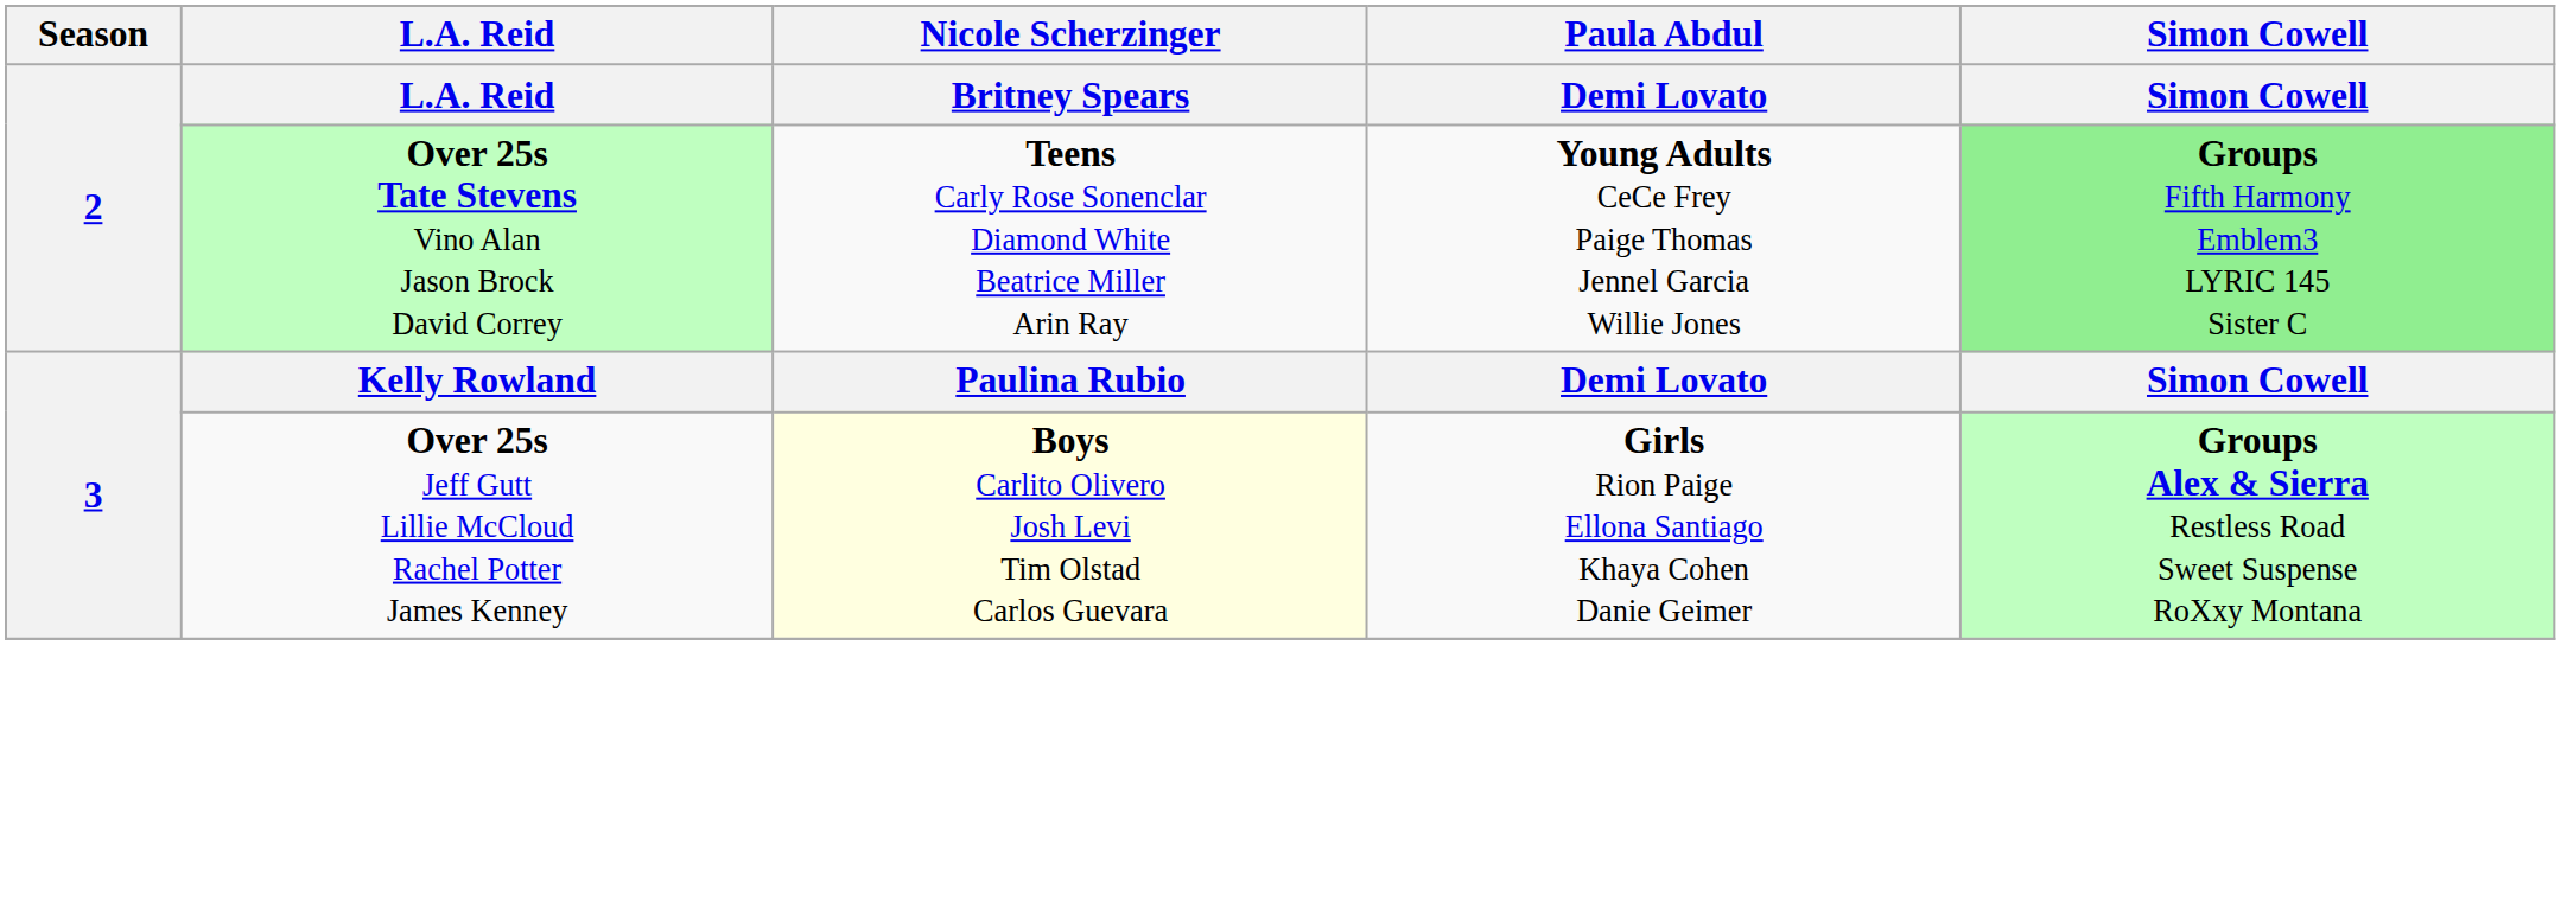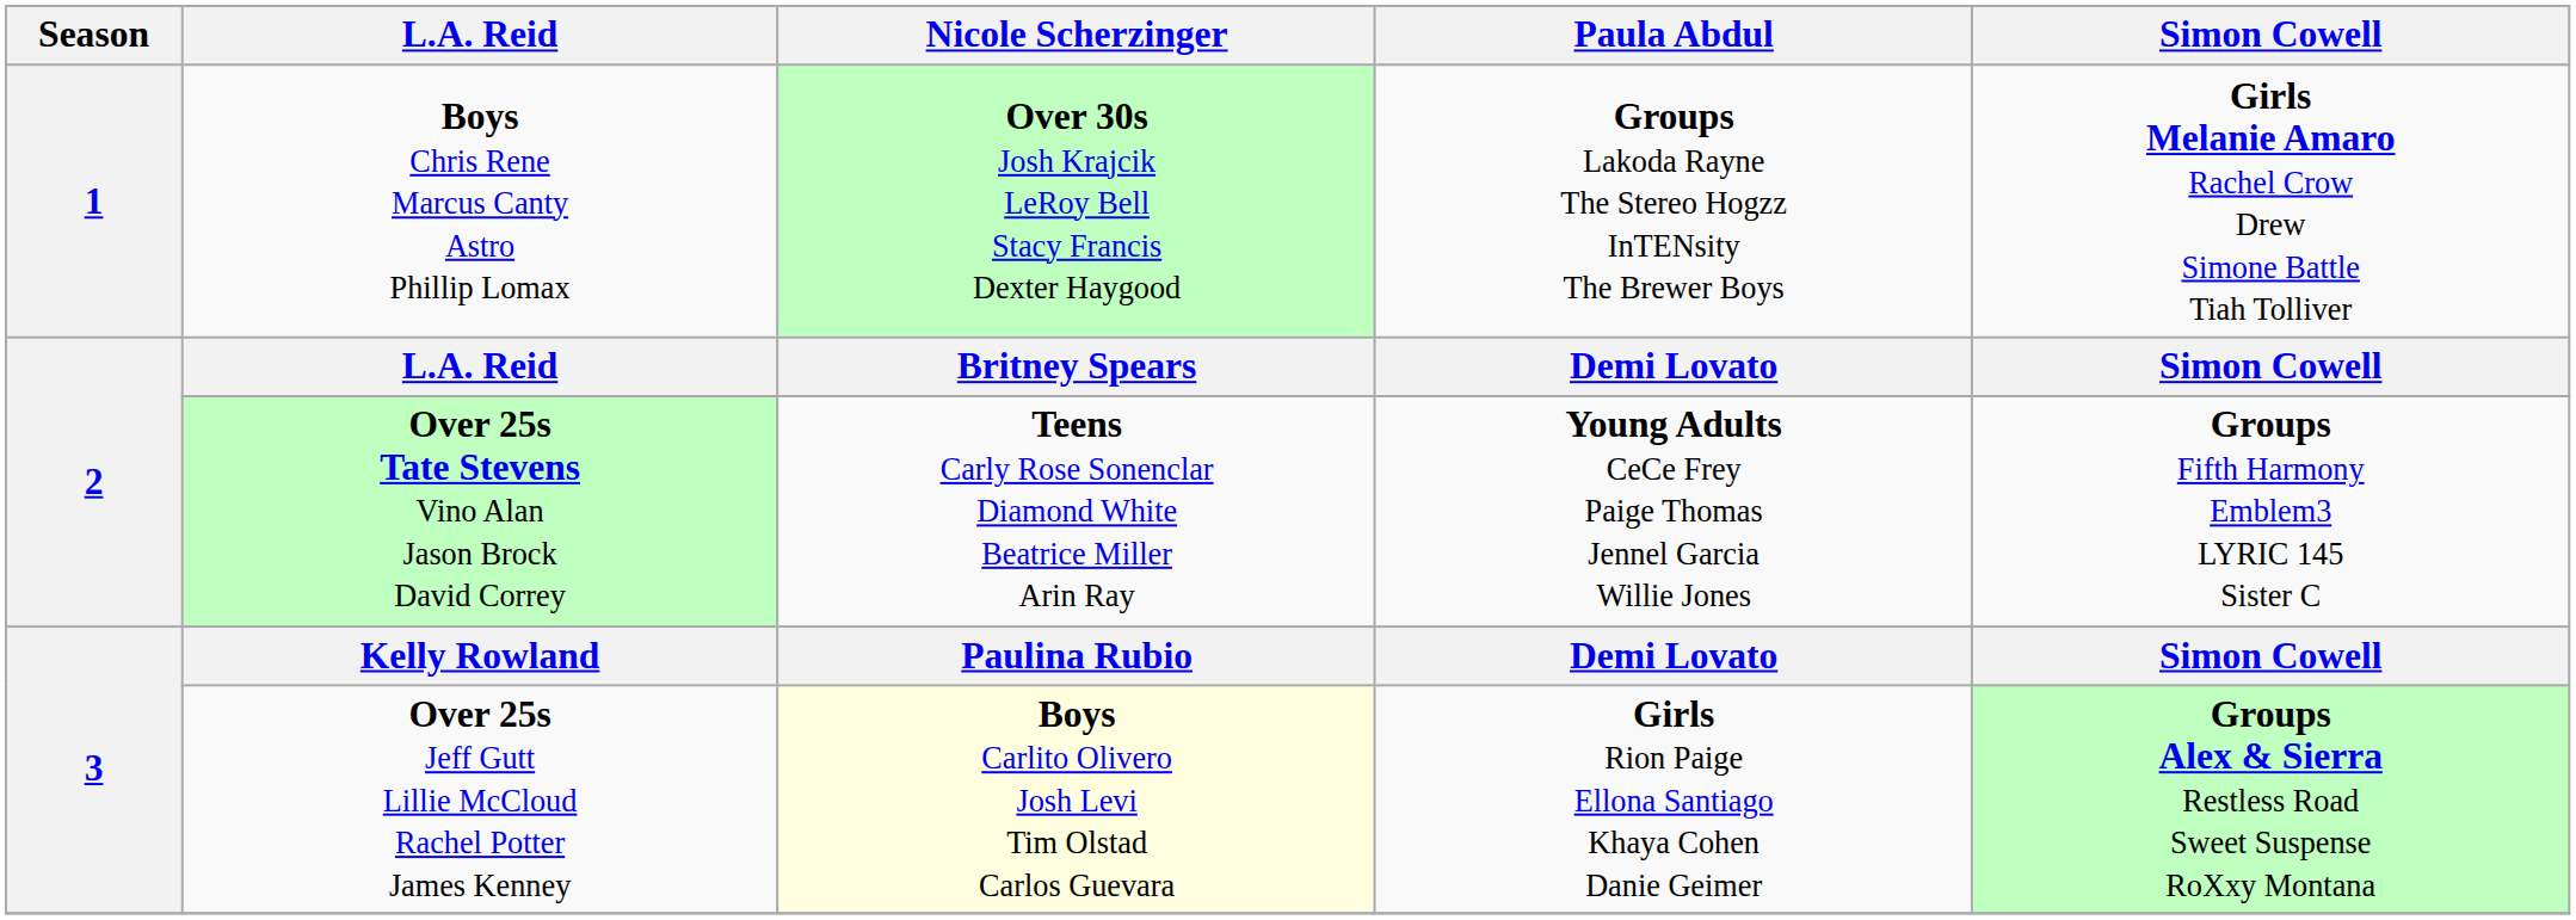+ row: 1 | Boys Chris Rene Marcus Canty Astro Phillip Lomax | Over 30s Josh Krajcik LeRoy Bell Stacy Francis Dexter Haygood | Groups Lakoda Rayne The Stereo Hogzz InTENsity The Brewer Boys | Girls Melanie Amaro Rachel Crow Drew Simone Battle Tiah Tolliver
Over 25s Tate Stevens Vino Alan Jason Brock David Correy | Simon Cowell: lightgreen background -> no background
